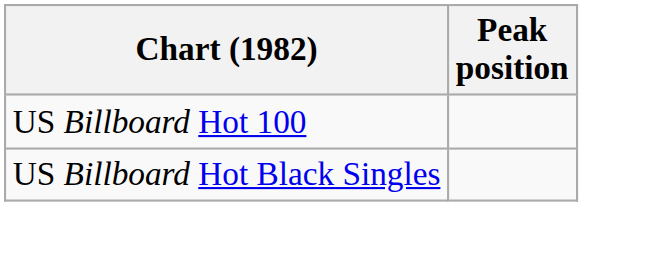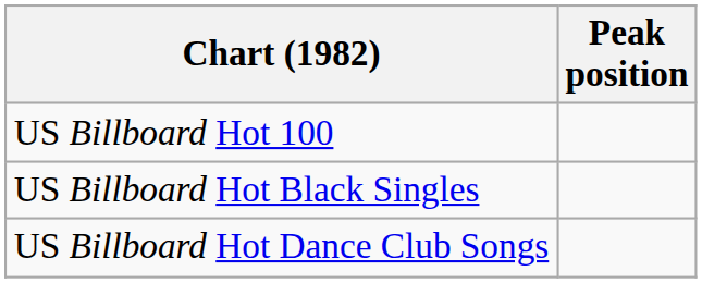+ row: US Billboard Hot Dance Club Songs
